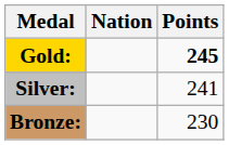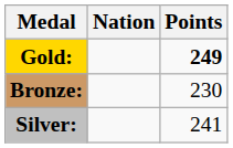Gold: | Points: 245 -> 249
rows swapped: Silver: <-> Bronze:
